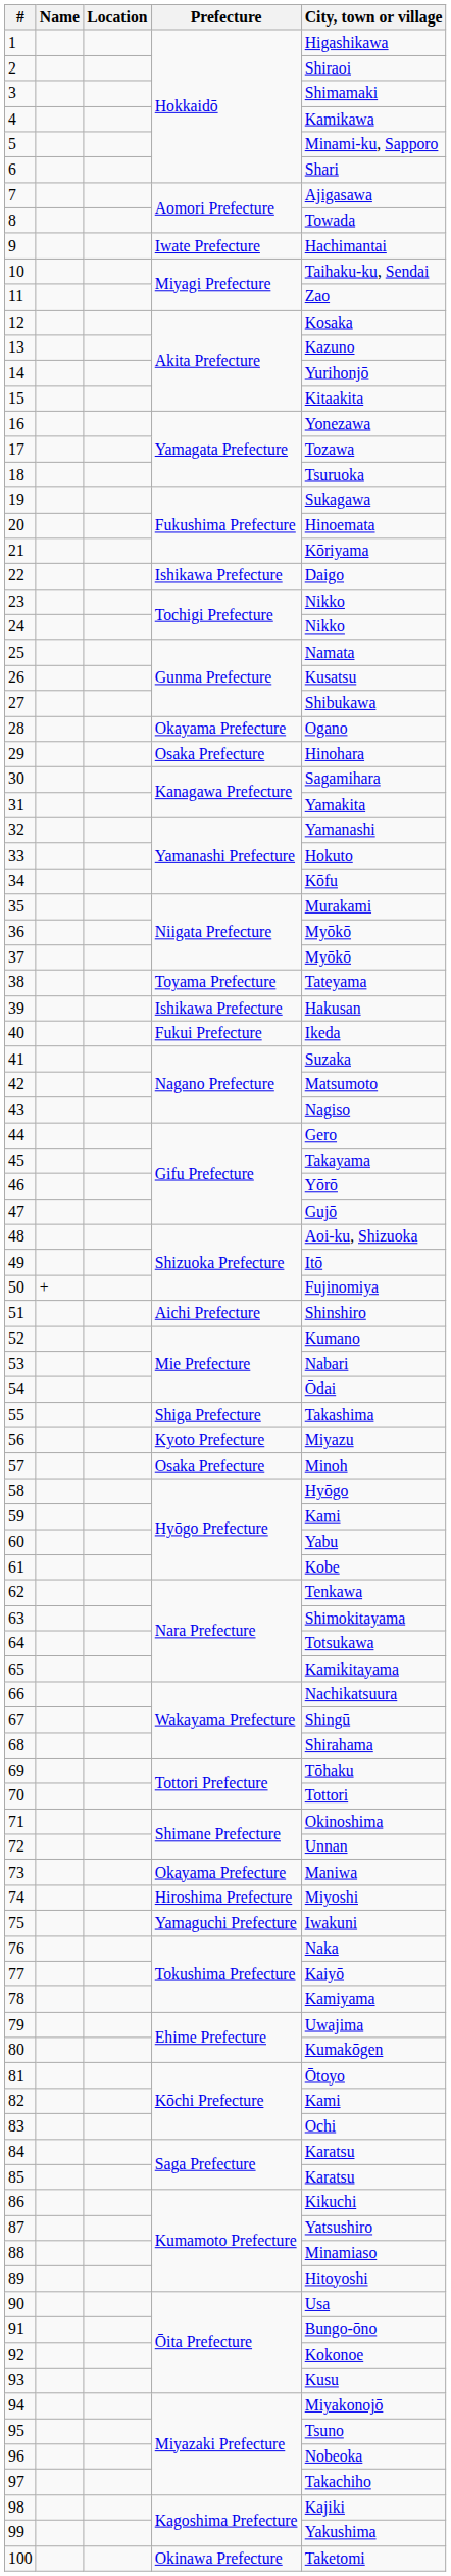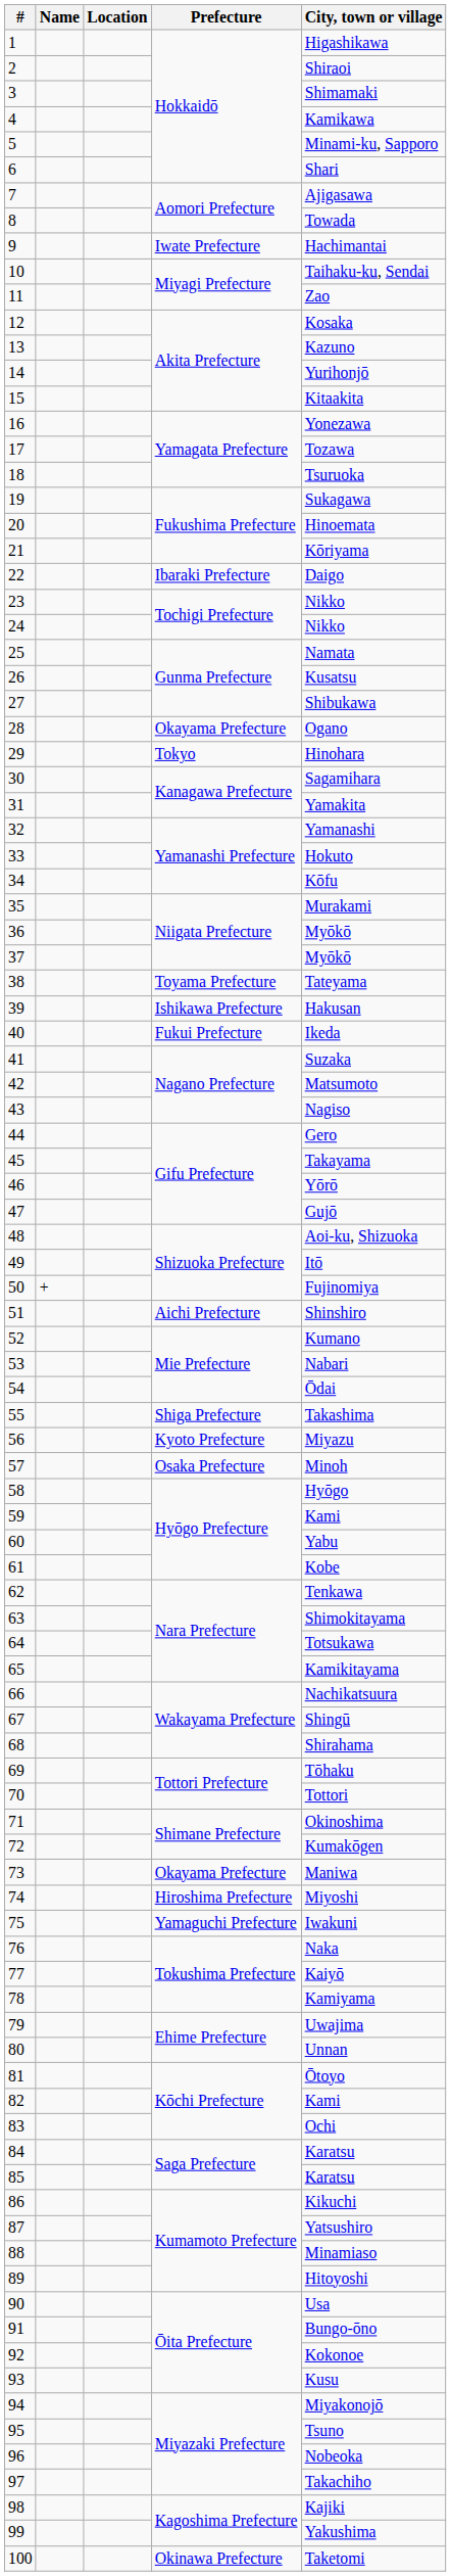22 | Prefecture: Ishikawa Prefecture -> Ibaraki Prefecture
29 | Prefecture: Osaka Prefecture -> Tokyo
72 | City, town or village: Unnan -> Kumakōgen
80 | City, town or village: Kumakōgen -> Unnan
